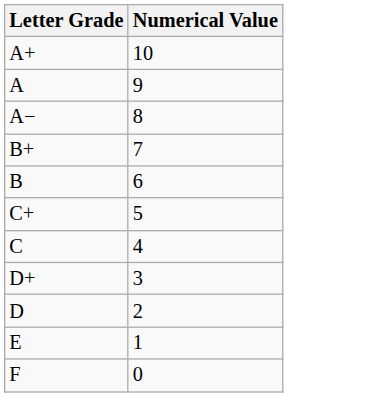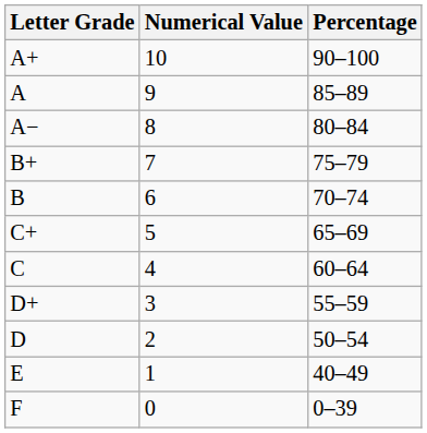+ column: Percentage | 90–100 | 85–89 | 80–84 | 75–79 | 70–74 | 65–69 | 60–64 | 55–59 | 50–54 | 40–49 | 0–39
